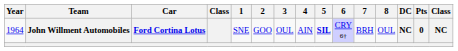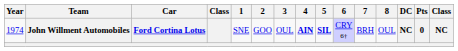John Willment Automobiles | Year: 1964 -> 1974
John Willment Automobiles | 4: normal -> bold
